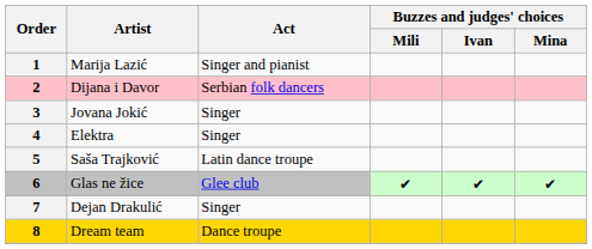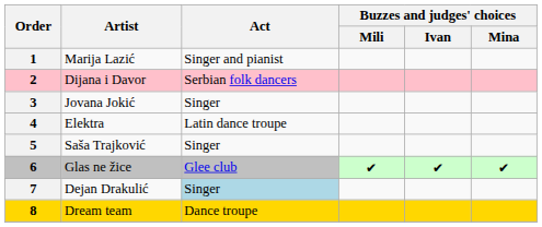4 | Act: Singer -> Latin dance troupe
5 | Act: Latin dance troupe -> Singer
7 | Act: no background -> lightblue background
